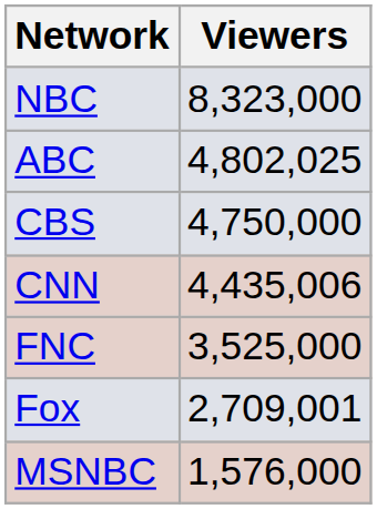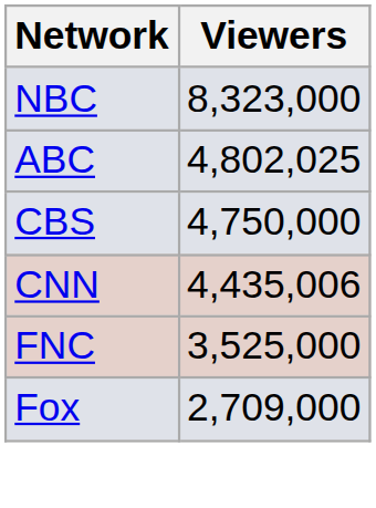Fox | Viewers: 2,709,001 -> 2,709,000
- row: MSNBC | 1,576,000
